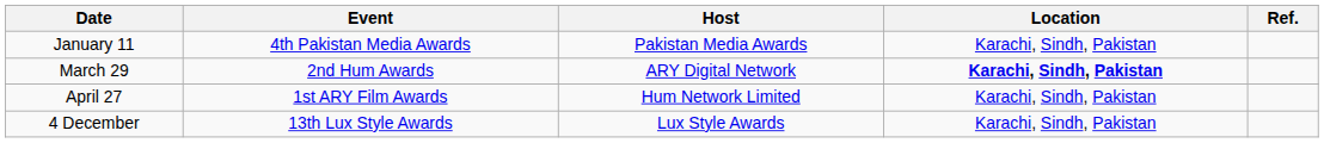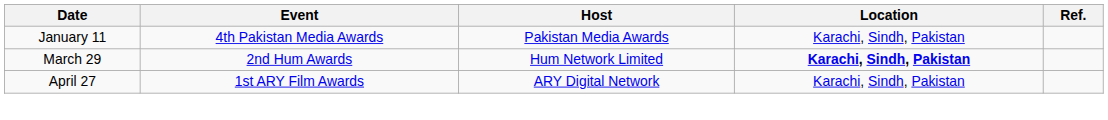March 29 | Host: ARY Digital Network -> Hum Network Limited
April 27 | Host: Hum Network Limited -> ARY Digital Network
- row: 4 December | 13th Lux Style Awards | Lux Style Awards | Karachi, Sindh, Pakistan
